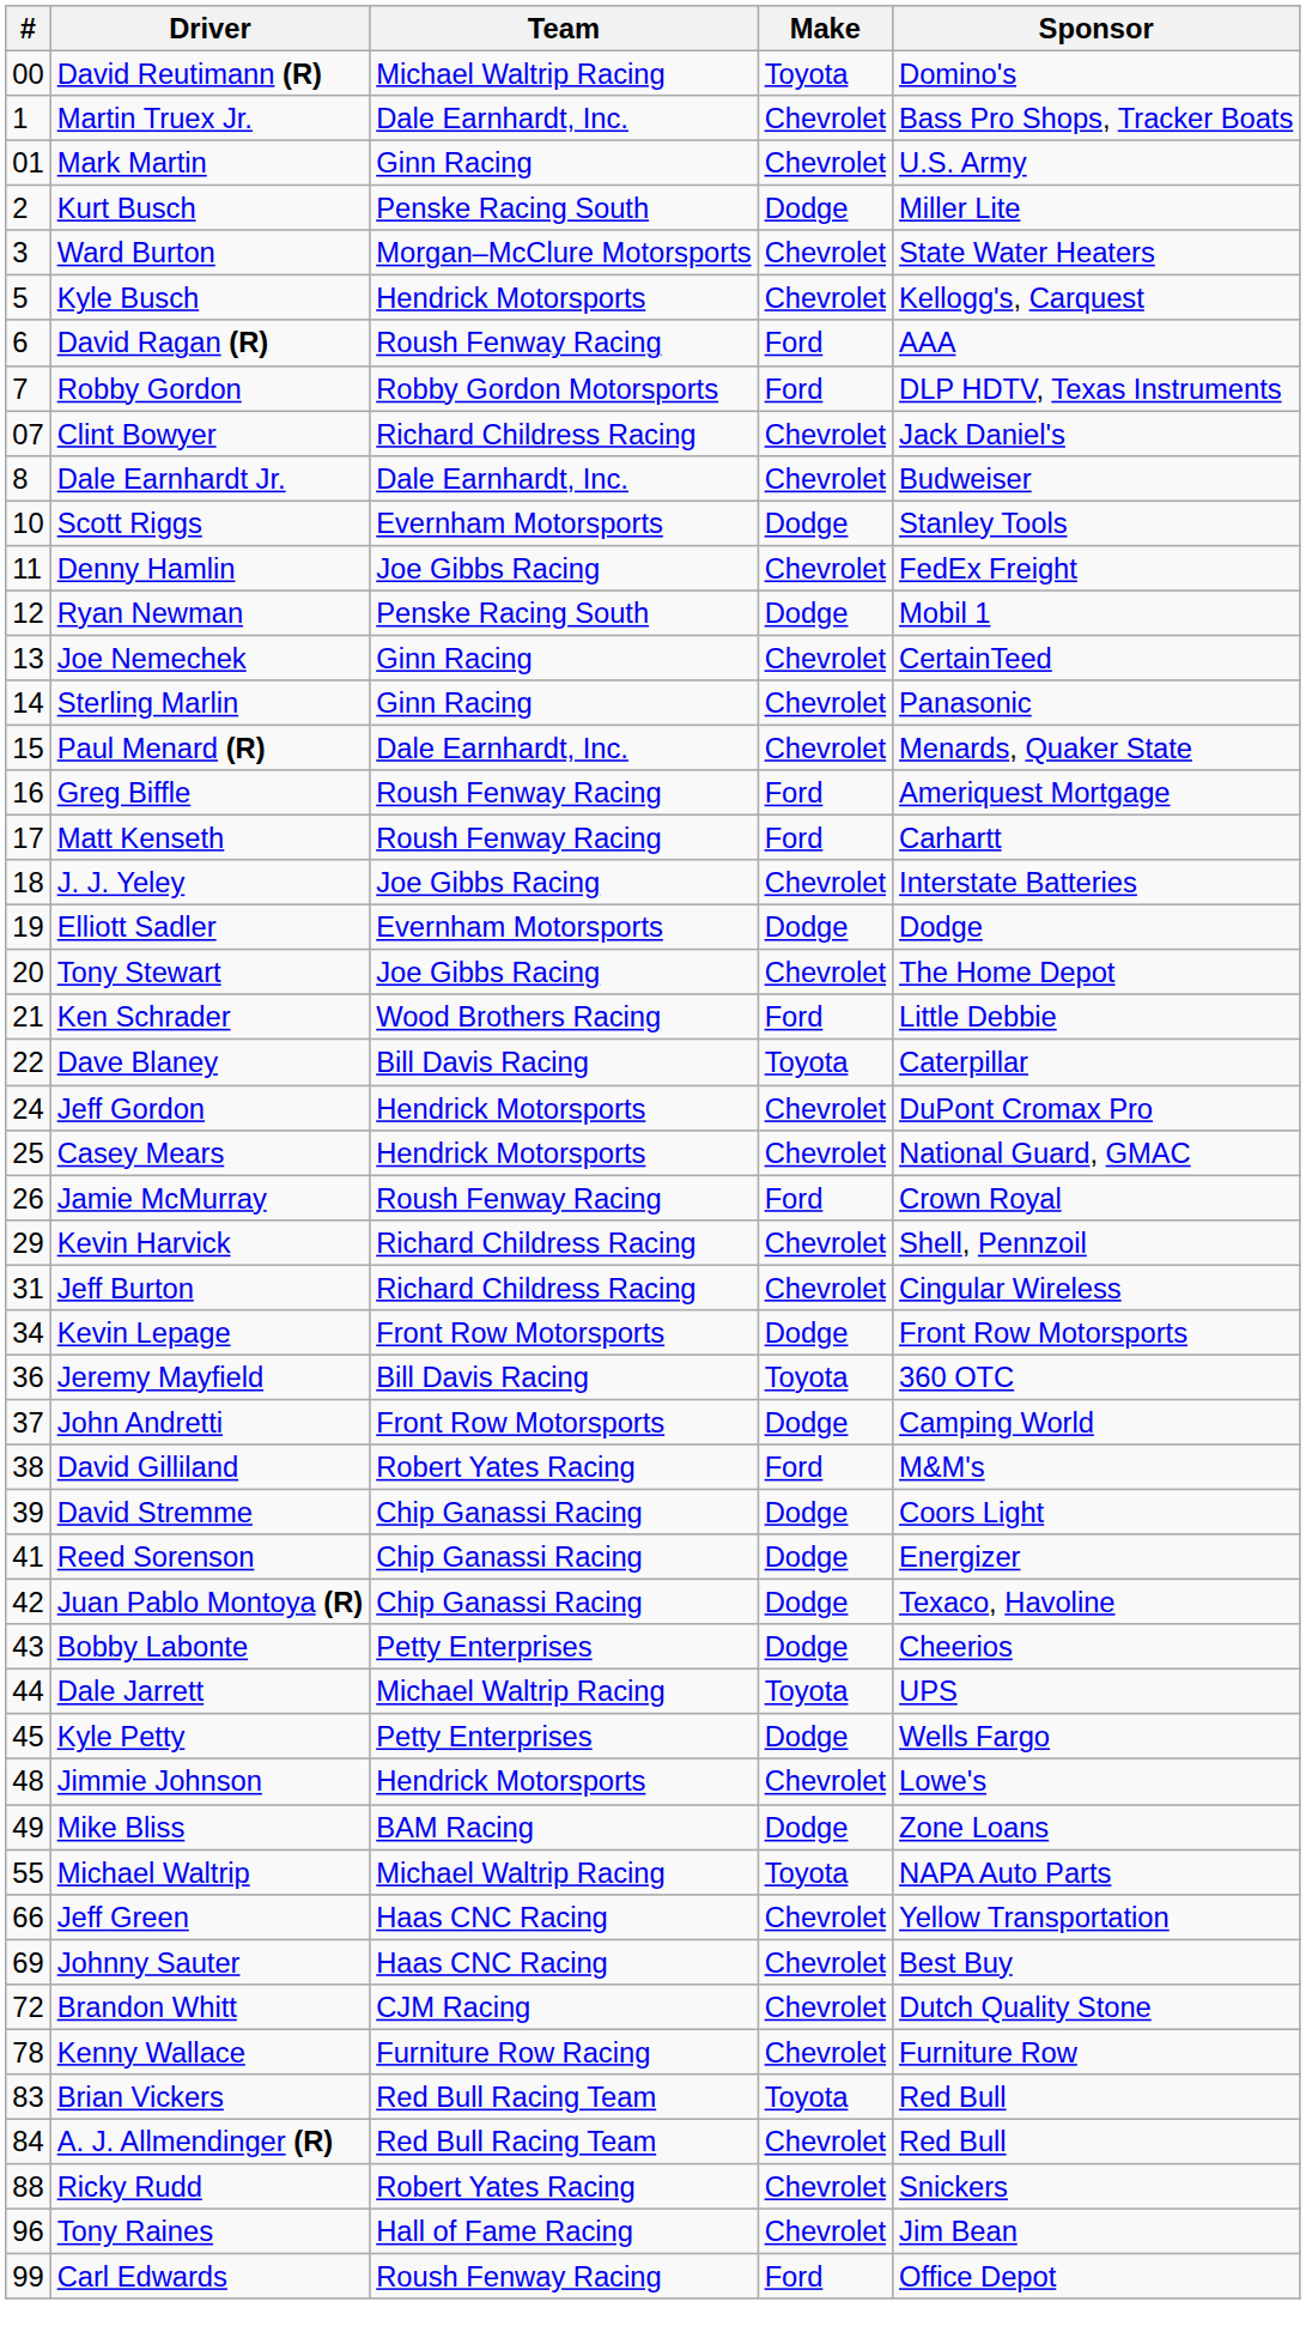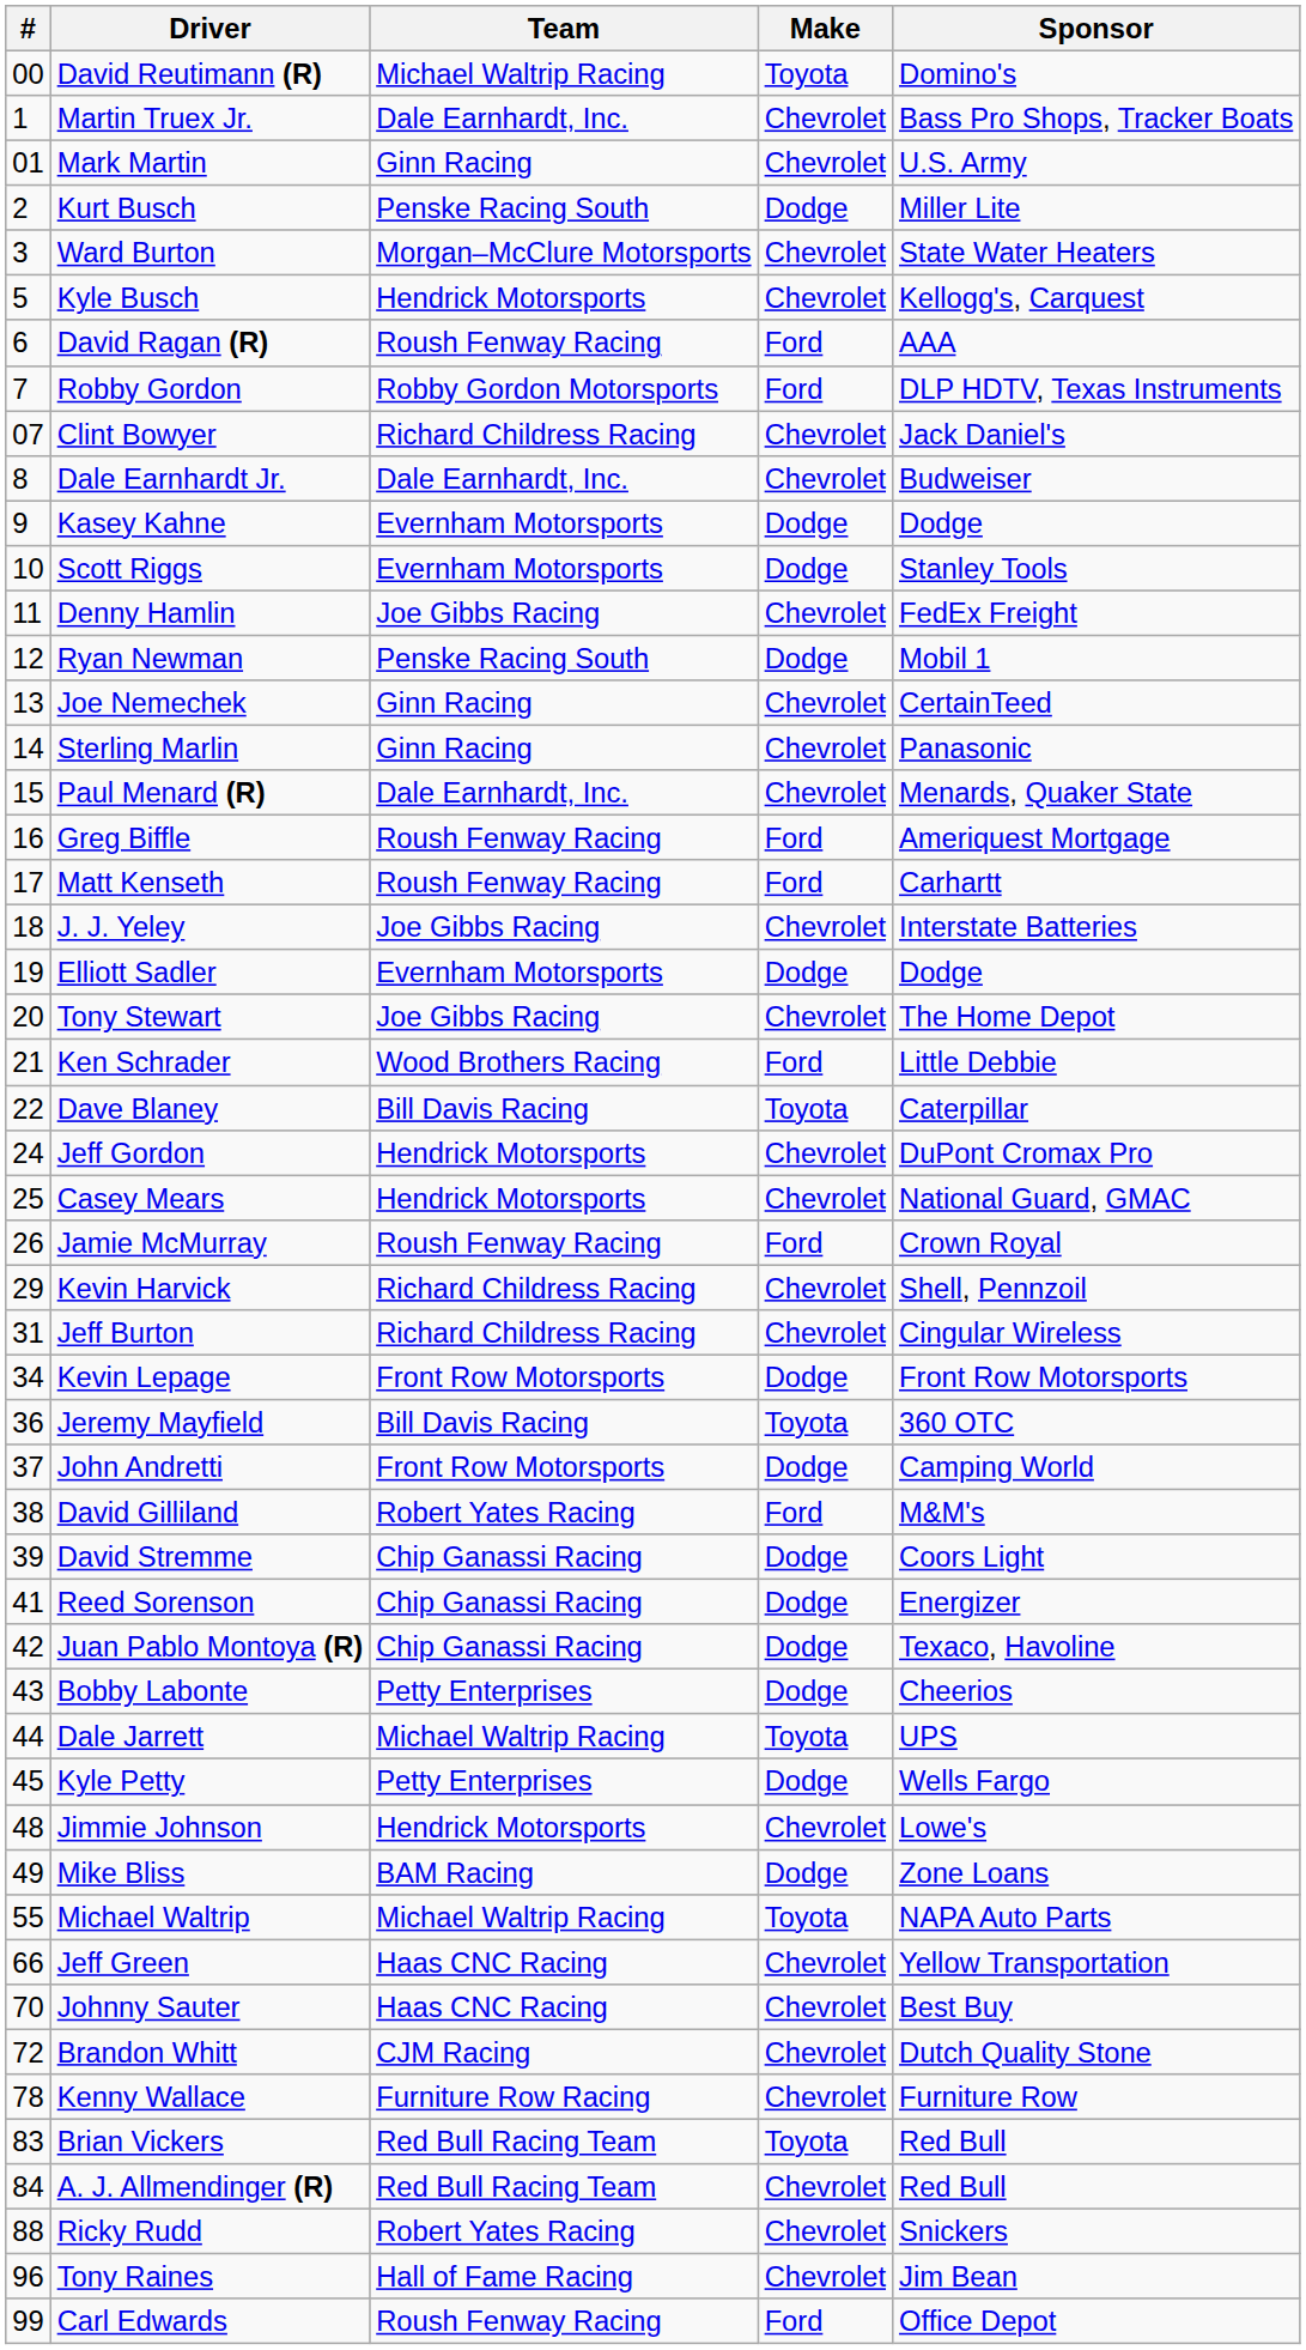+ row: 9 | Kasey Kahne | Evernham Motorsports | Dodge | Dodge
Johnny Sauter | #: 69 -> 70
